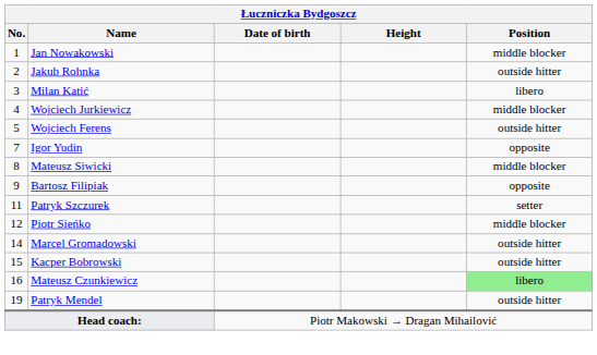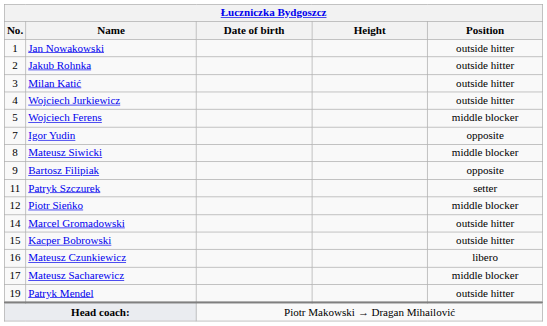Jan Nowakowski | Position: middle blocker -> outside hitter
Milan Katić | Position: libero -> outside hitter
Wojciech Jurkiewicz | Position: middle blocker -> outside hitter
Wojciech Ferens | Position: outside hitter -> middle blocker
Mateusz Czunkiewicz | Position: lightgreen background -> no background
+ row: 17 | Mateusz Sacharewicz | middle blocker
